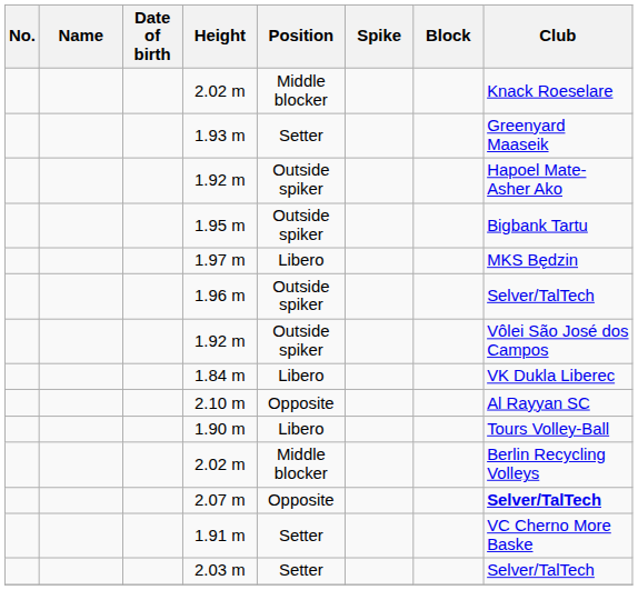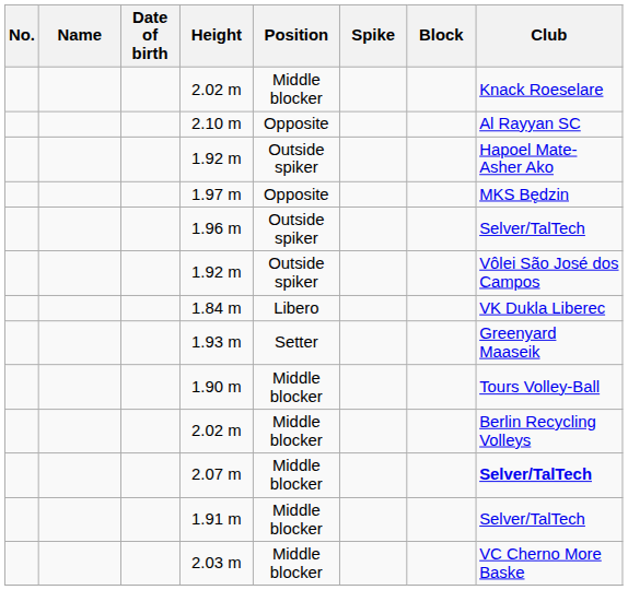rows swapped: 1.93 m <-> 2.10 m
- row: 1.95 m | Outside spiker | Bigbank Tartu
1.97 m | Position: Libero -> Opposite
1.90 m | Position: Libero -> Middle blocker
2.07 m | Position: Opposite -> Middle blocker
1.91 m | Position: Setter -> Middle blocker
1.91 m | Club: VC Cherno More Baske -> Selver/TalTech
2.03 m | Position: Setter -> Middle blocker
2.03 m | Club: Selver/TalTech -> VC Cherno More Baske
